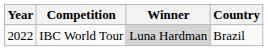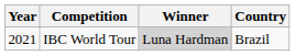IBC World Tour | Year: 2022 -> 2021
